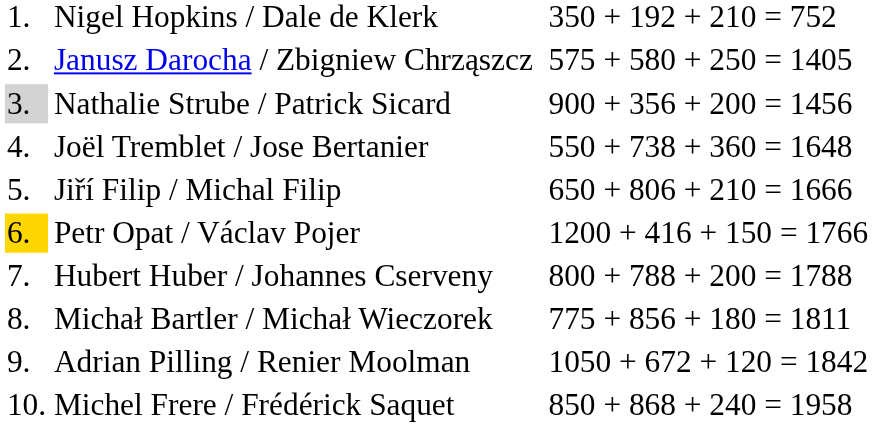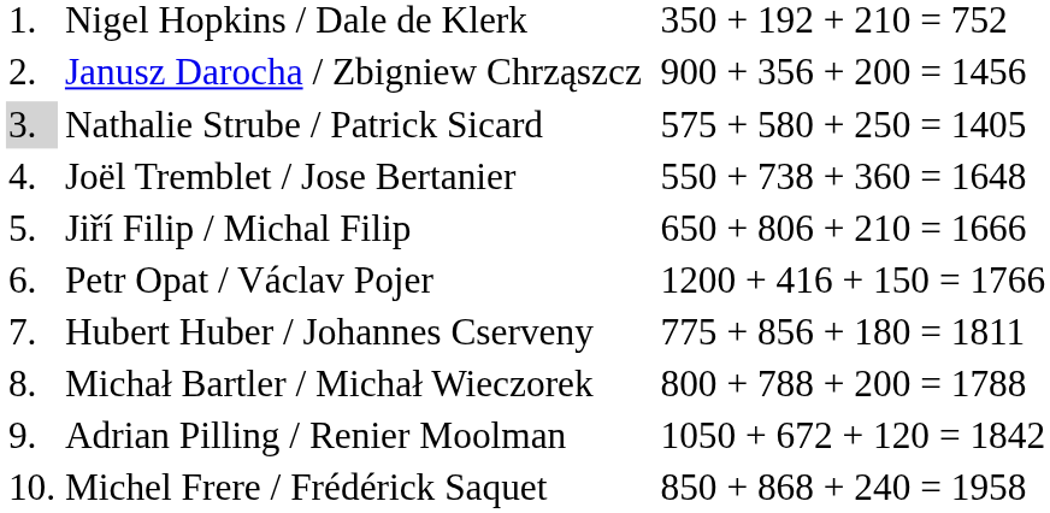Janusz Darocha / Zbigniew Chrząszcz | column 4: 575 + 580 + 250 = 1405 -> 900 + 356 + 200 = 1456
Nathalie Strube / Patrick Sicard | column 4: 900 + 356 + 200 = 1456 -> 575 + 580 + 250 = 1405
Petr Opat / Václav Pojer | column 1: gold background -> no background
Hubert Huber / Johannes Cserveny | column 4: 800 + 788 + 200 = 1788 -> 775 + 856 + 180 = 1811
Michał Bartler / Michał Wieczorek | column 4: 775 + 856 + 180 = 1811 -> 800 + 788 + 200 = 1788
